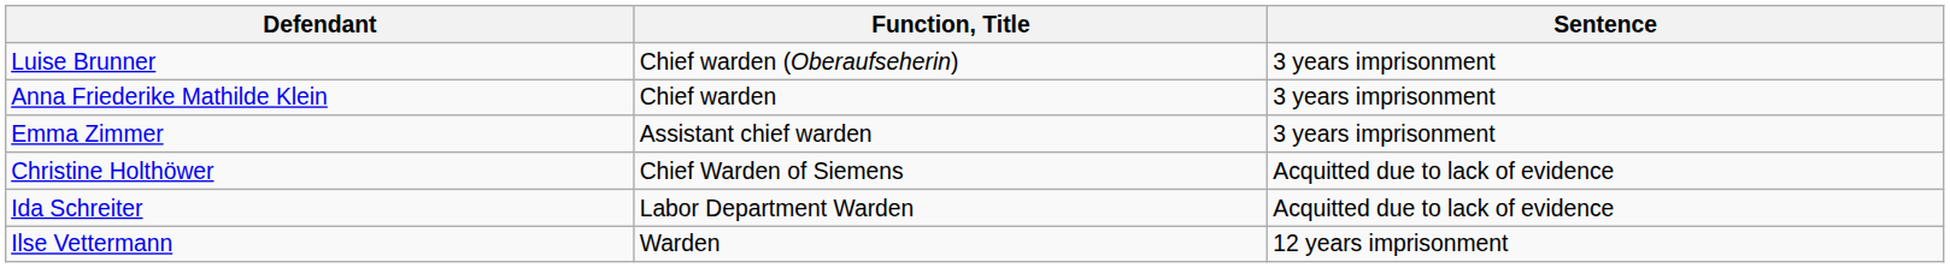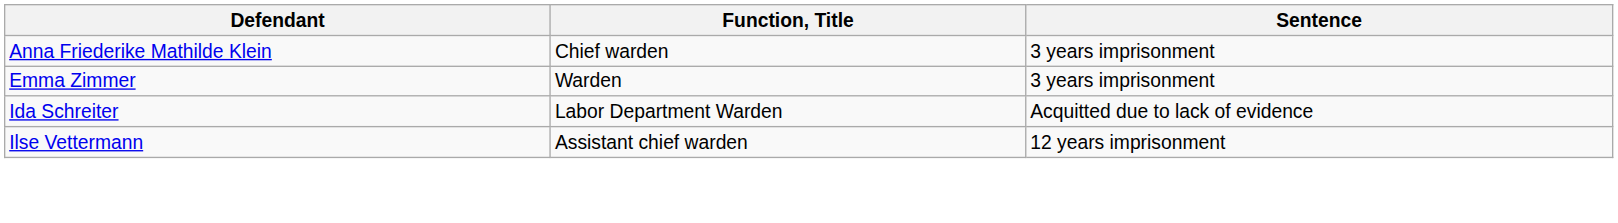- row: Luise Brunner | Chief warden (Oberaufseherin) | 3 years imprisonment
Emma Zimmer | Function, Title: Assistant chief warden -> Warden
- row: Christine Holthöwer | Chief Warden of Siemens | Acquitted due to lack of evidence
Ilse Vettermann | Function, Title: Warden -> Assistant chief warden
